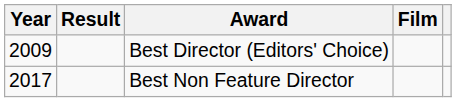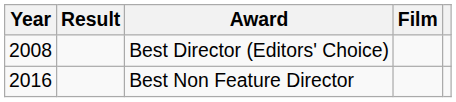Best Director (Editors' Choice) | Year: 2009 -> 2008
Best Non Feature Director | Year: 2017 -> 2016
